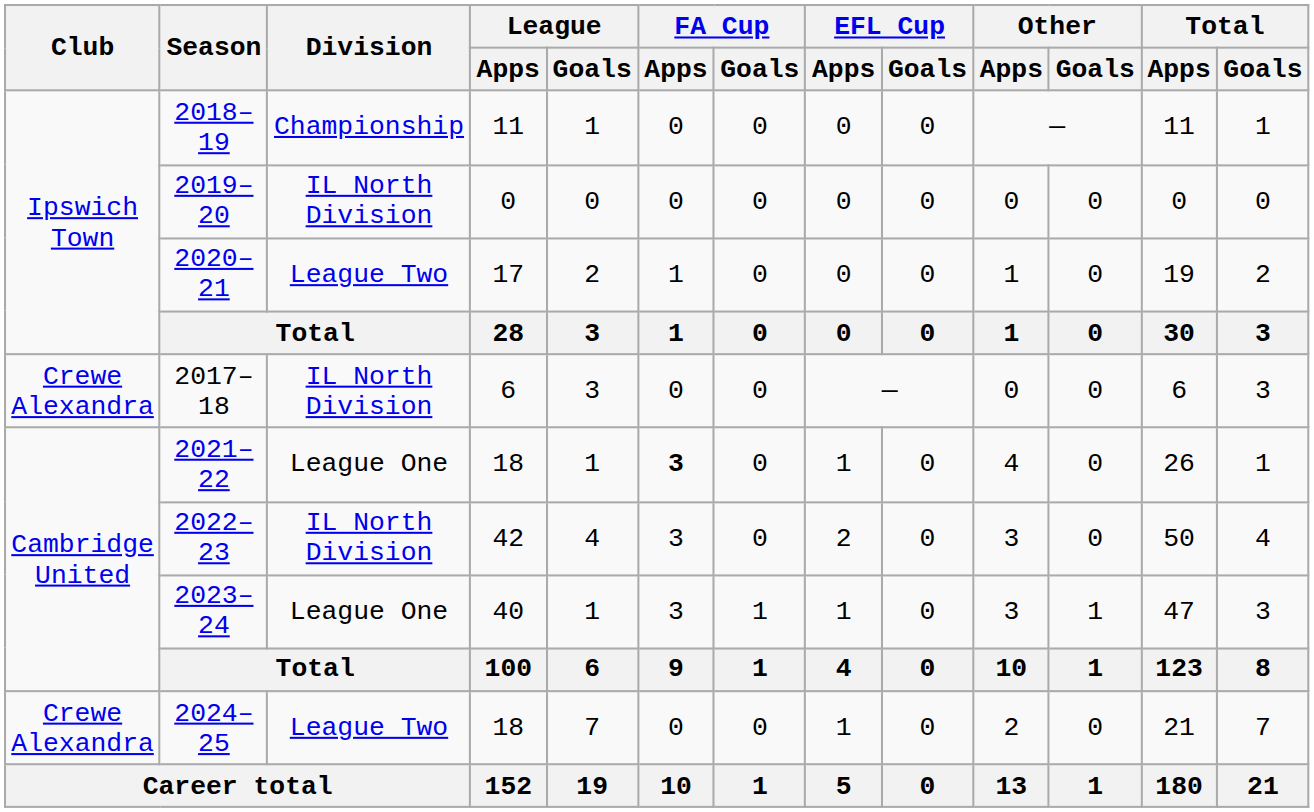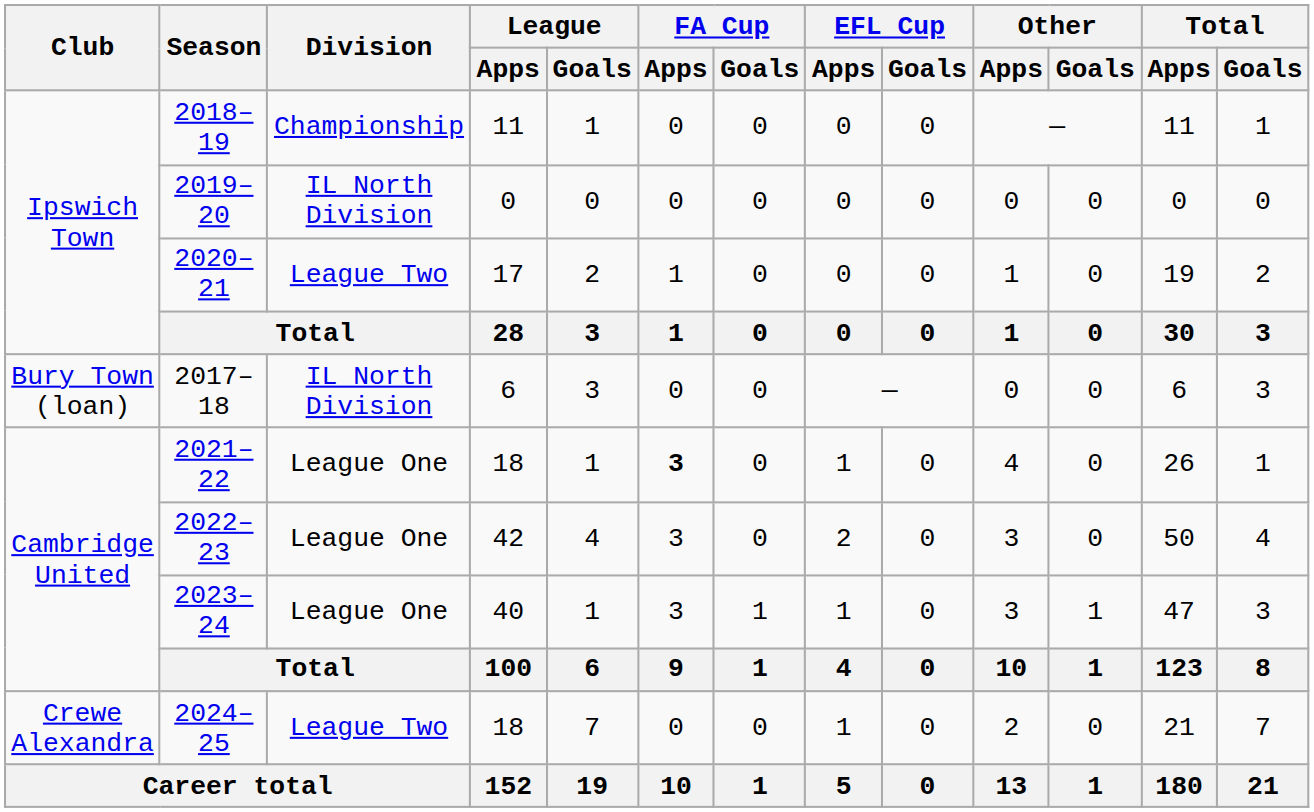2017–18 | Club: Crewe Alexandra -> Bury Town (loan)
2022–23 | Division: IL North Division -> League One
